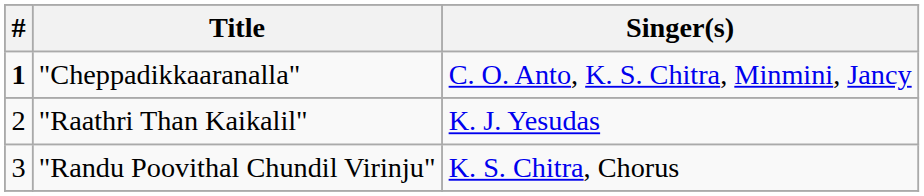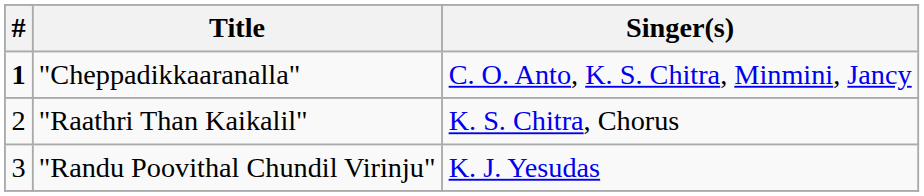"Raathri Than Kaikalil" | Singer(s): K. J. Yesudas -> K. S. Chitra, Chorus
"Randu Poovithal Chundil Virinju" | Singer(s): K. S. Chitra, Chorus -> K. J. Yesudas
